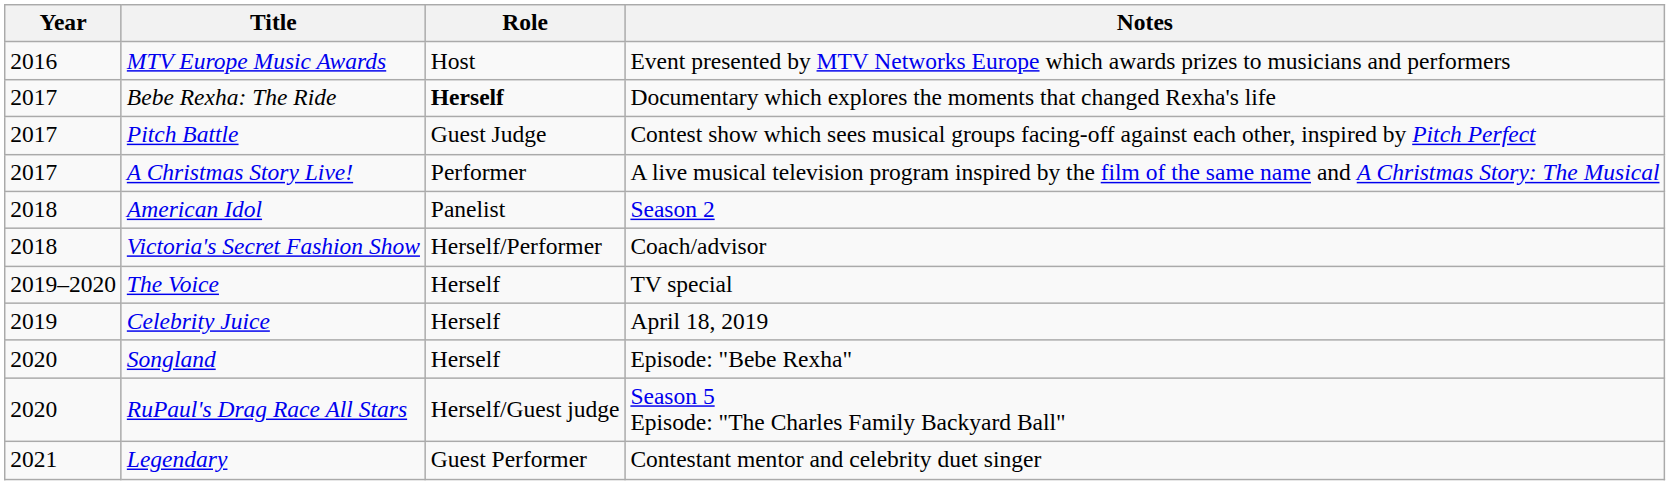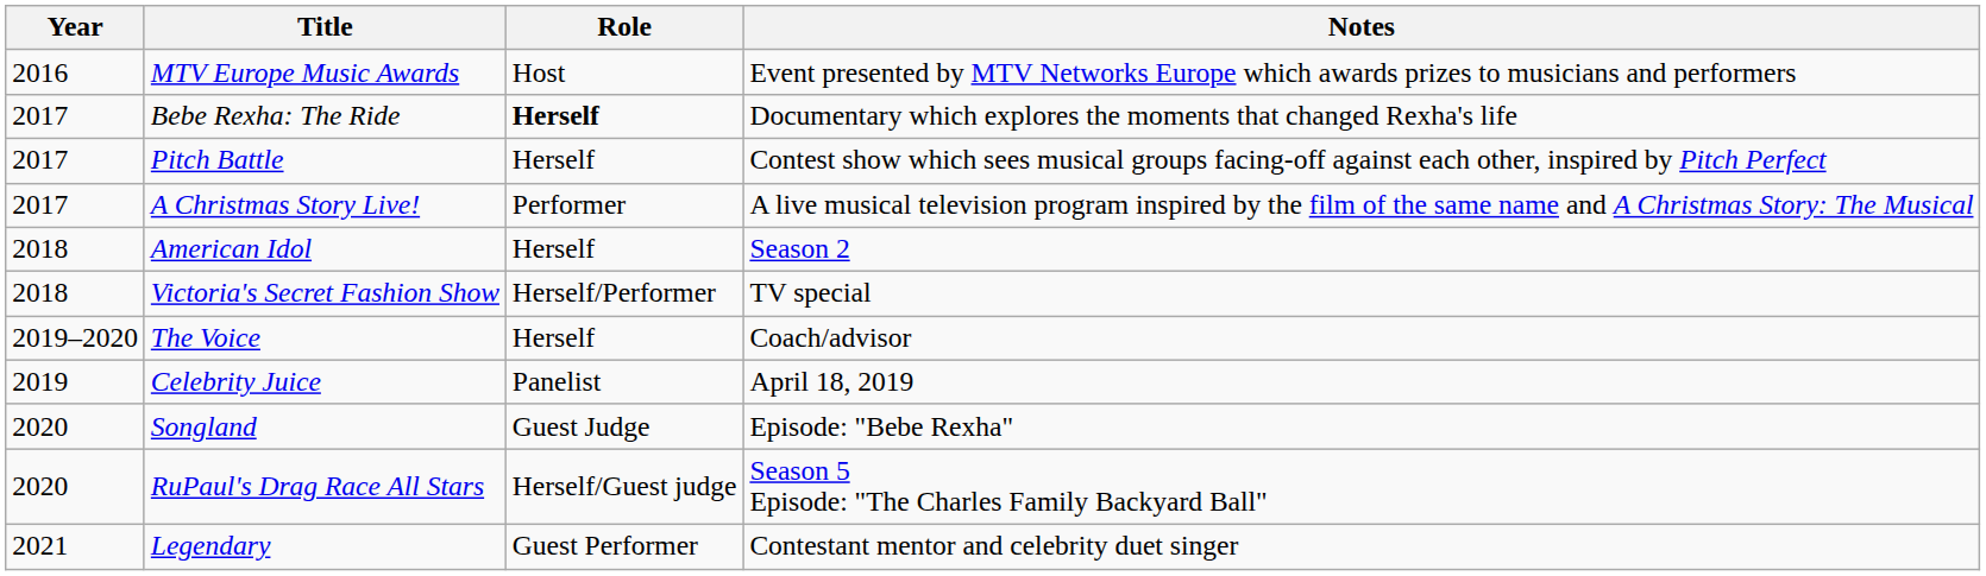Pitch Battle | Role: Guest Judge -> Herself
American Idol | Role: Panelist -> Herself
Victoria's Secret Fashion Show | Notes: Coach/advisor -> TV special
The Voice | Notes: TV special -> Coach/advisor
Celebrity Juice | Role: Herself -> Panelist
Songland | Role: Herself -> Guest Judge
